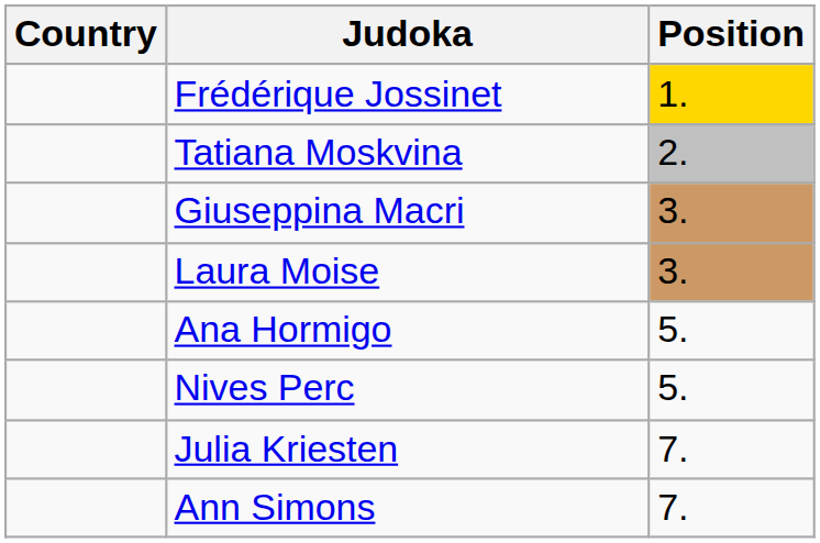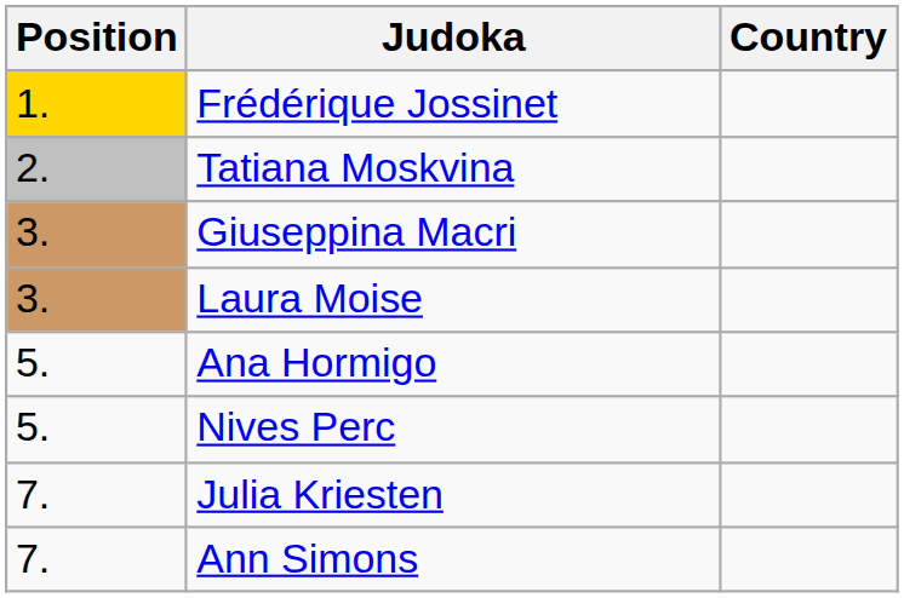columns swapped: Position <-> Country
